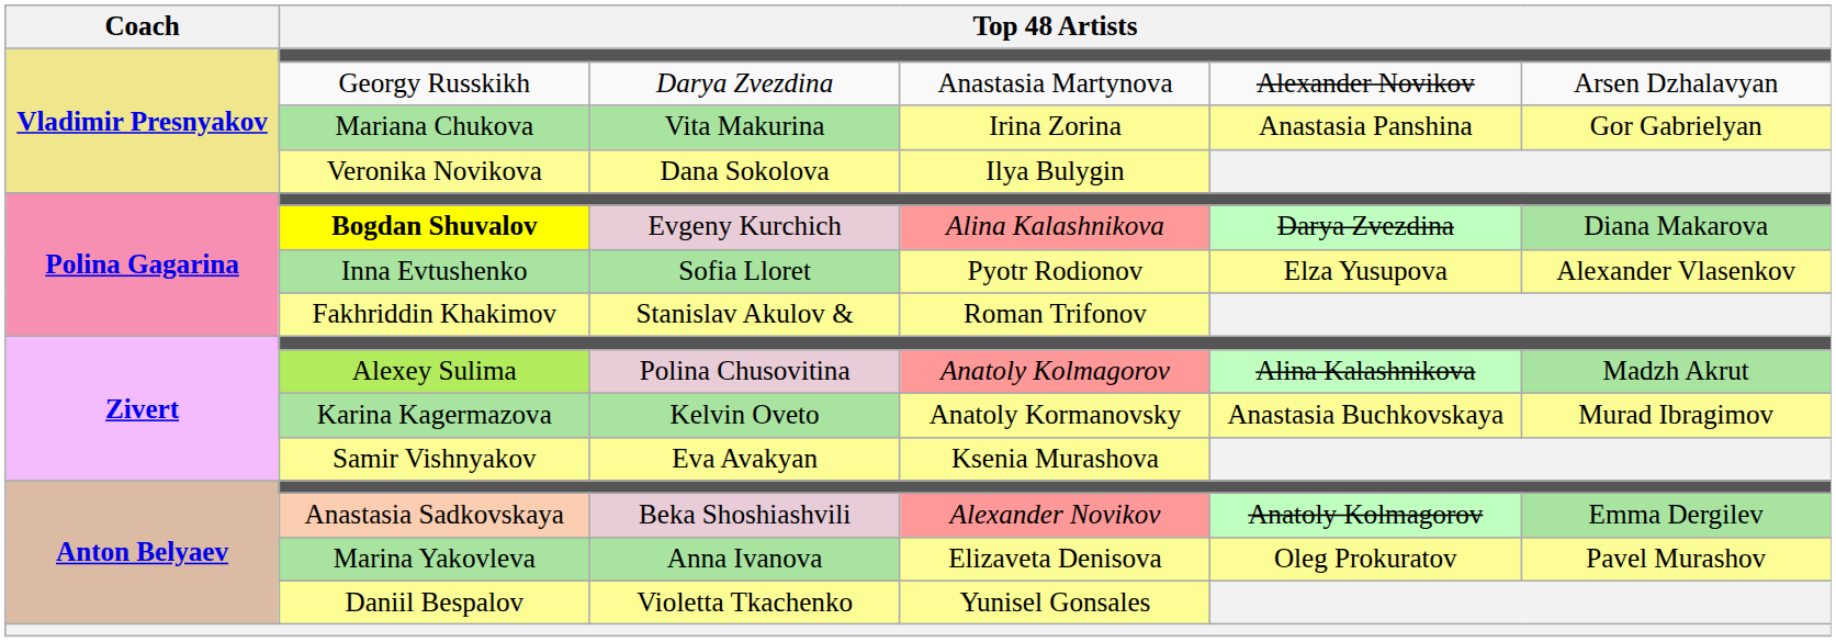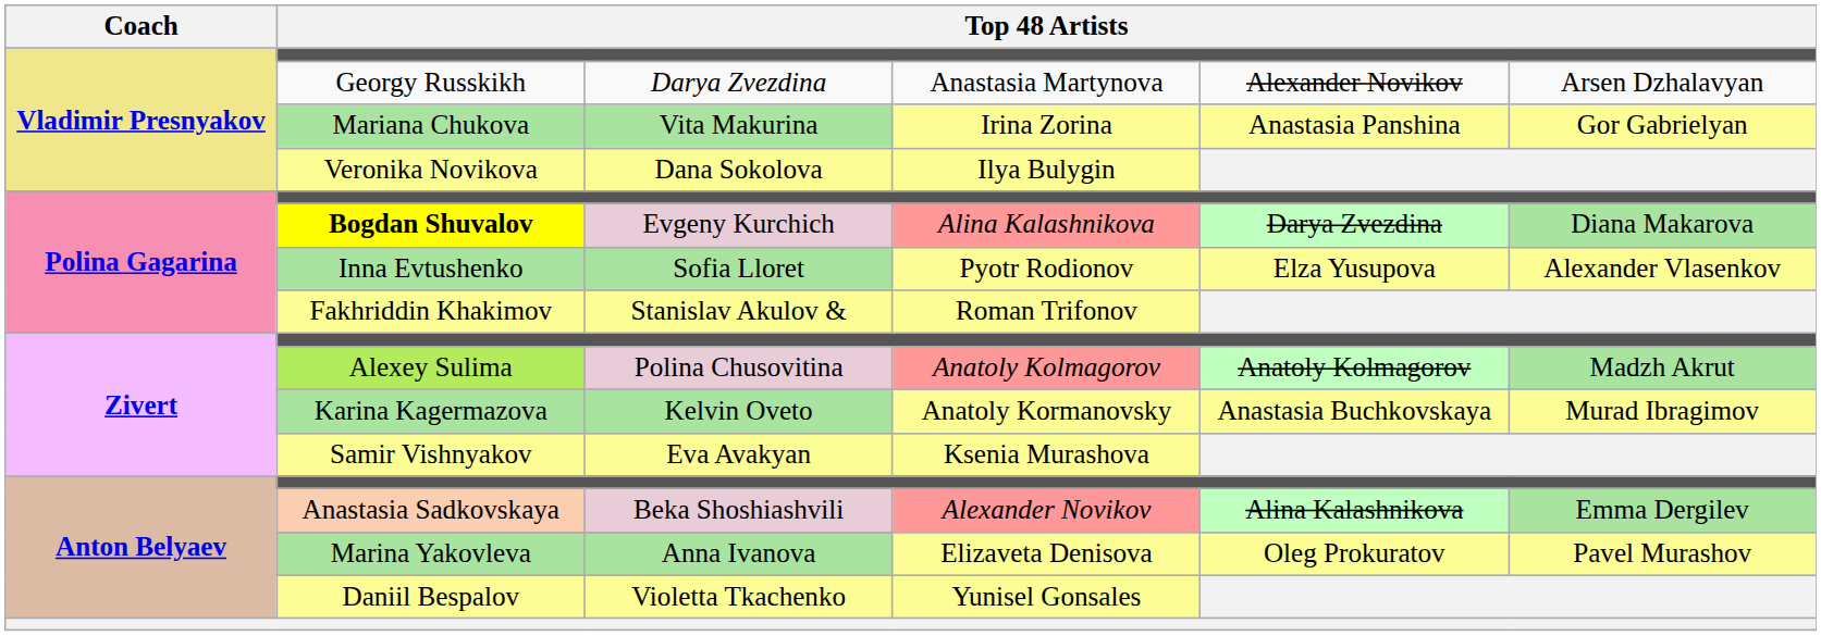Alexey Sulima | column 5: Alina Kalashnikova -> Anatoly Kolmagorov
Anastasia Sadkovskaya | column 5: Anatoly Kolmagorov -> Alina Kalashnikova
